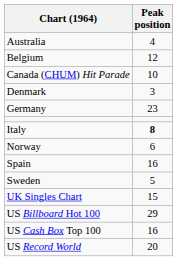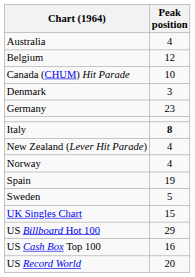+ row: New Zealand (Lever Hit Parade) | 4
Norway | Peak position: 6 -> 4
Spain | Peak position: 16 -> 19
